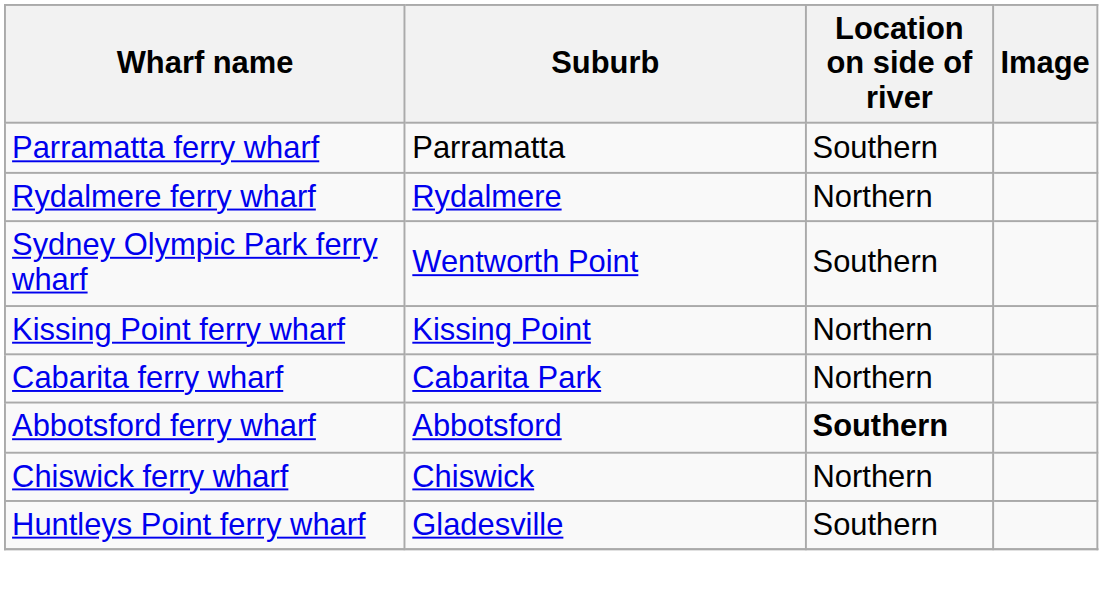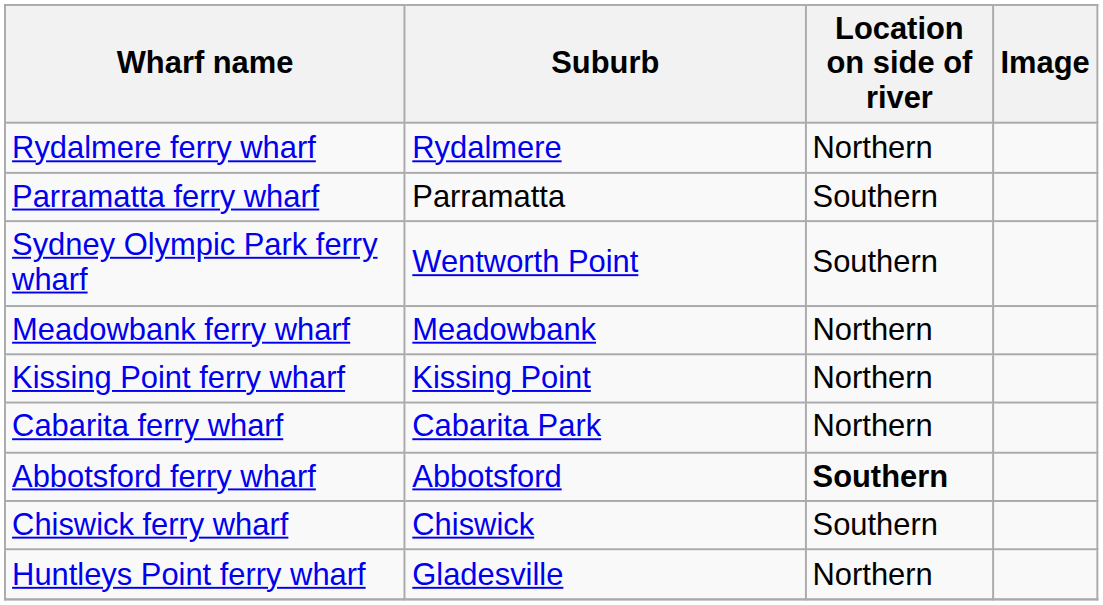rows swapped: Parramatta ferry wharf <-> Rydalmere ferry wharf
+ row: Meadowbank ferry wharf | Meadowbank | Northern
Chiswick ferry wharf | Location on side of river: Northern -> Southern
Huntleys Point ferry wharf | Location on side of river: Southern -> Northern
